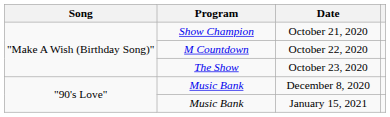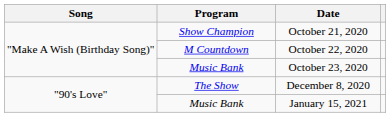October 23, 2020 | Program: The Show -> Music Bank
December 8, 2020 | Program: Music Bank -> The Show
